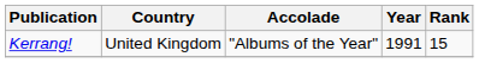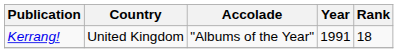Kerrang! | Rank: 15 -> 18
